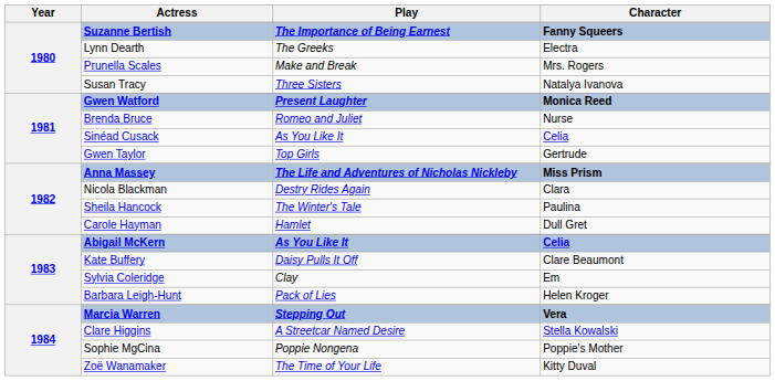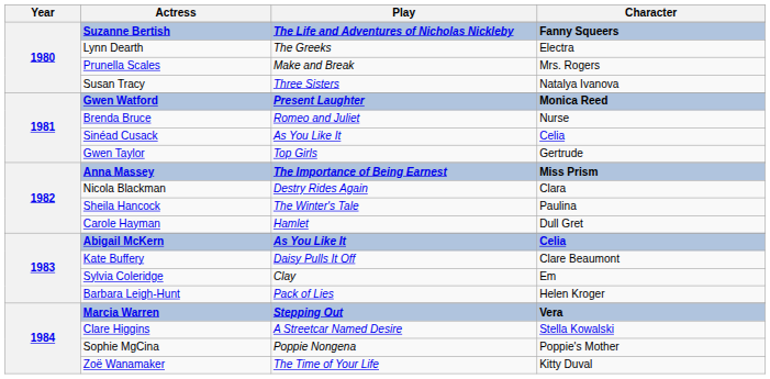Suzanne Bertish | Play: The Importance of Being Earnest -> The Life and Adventures of Nicholas Nickleby
Anna Massey | Play: The Life and Adventures of Nicholas Nickleby -> The Importance of Being Earnest
